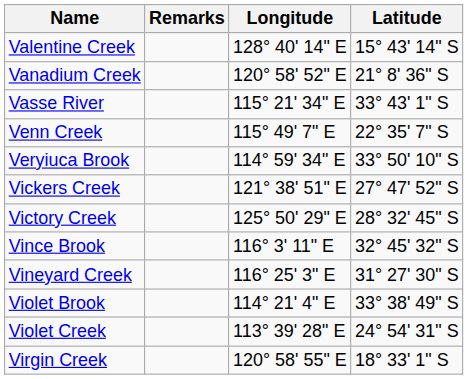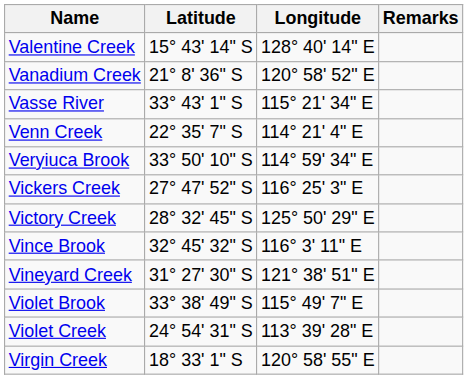columns swapped: Latitude <-> Remarks
Venn Creek | Longitude: 115° 49' 7" E -> 114° 21' 4" E
Vickers Creek | Longitude: 121° 38' 51" E -> 116° 25' 3" E
Vineyard Creek | Longitude: 116° 25' 3" E -> 121° 38' 51" E
Violet Brook | Longitude: 114° 21' 4" E -> 115° 49' 7" E
